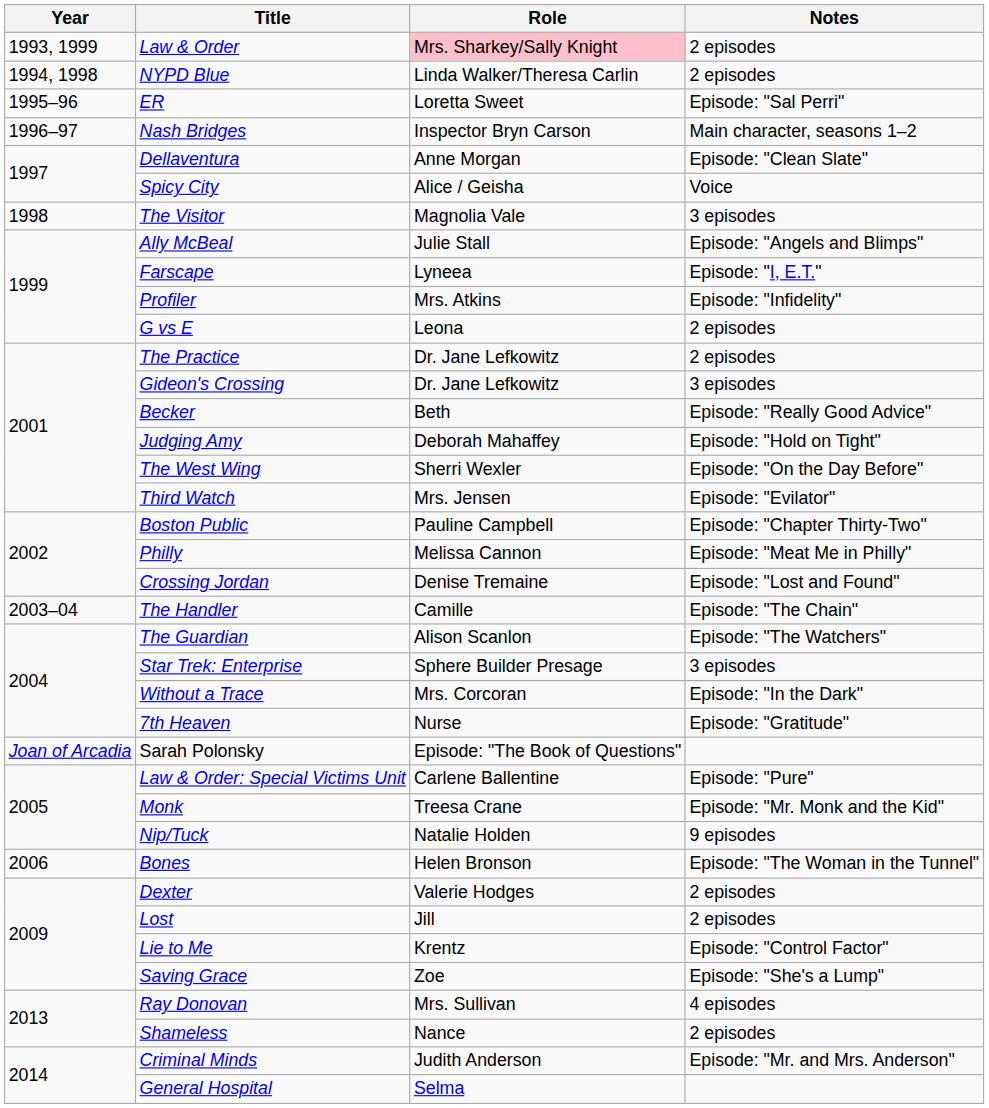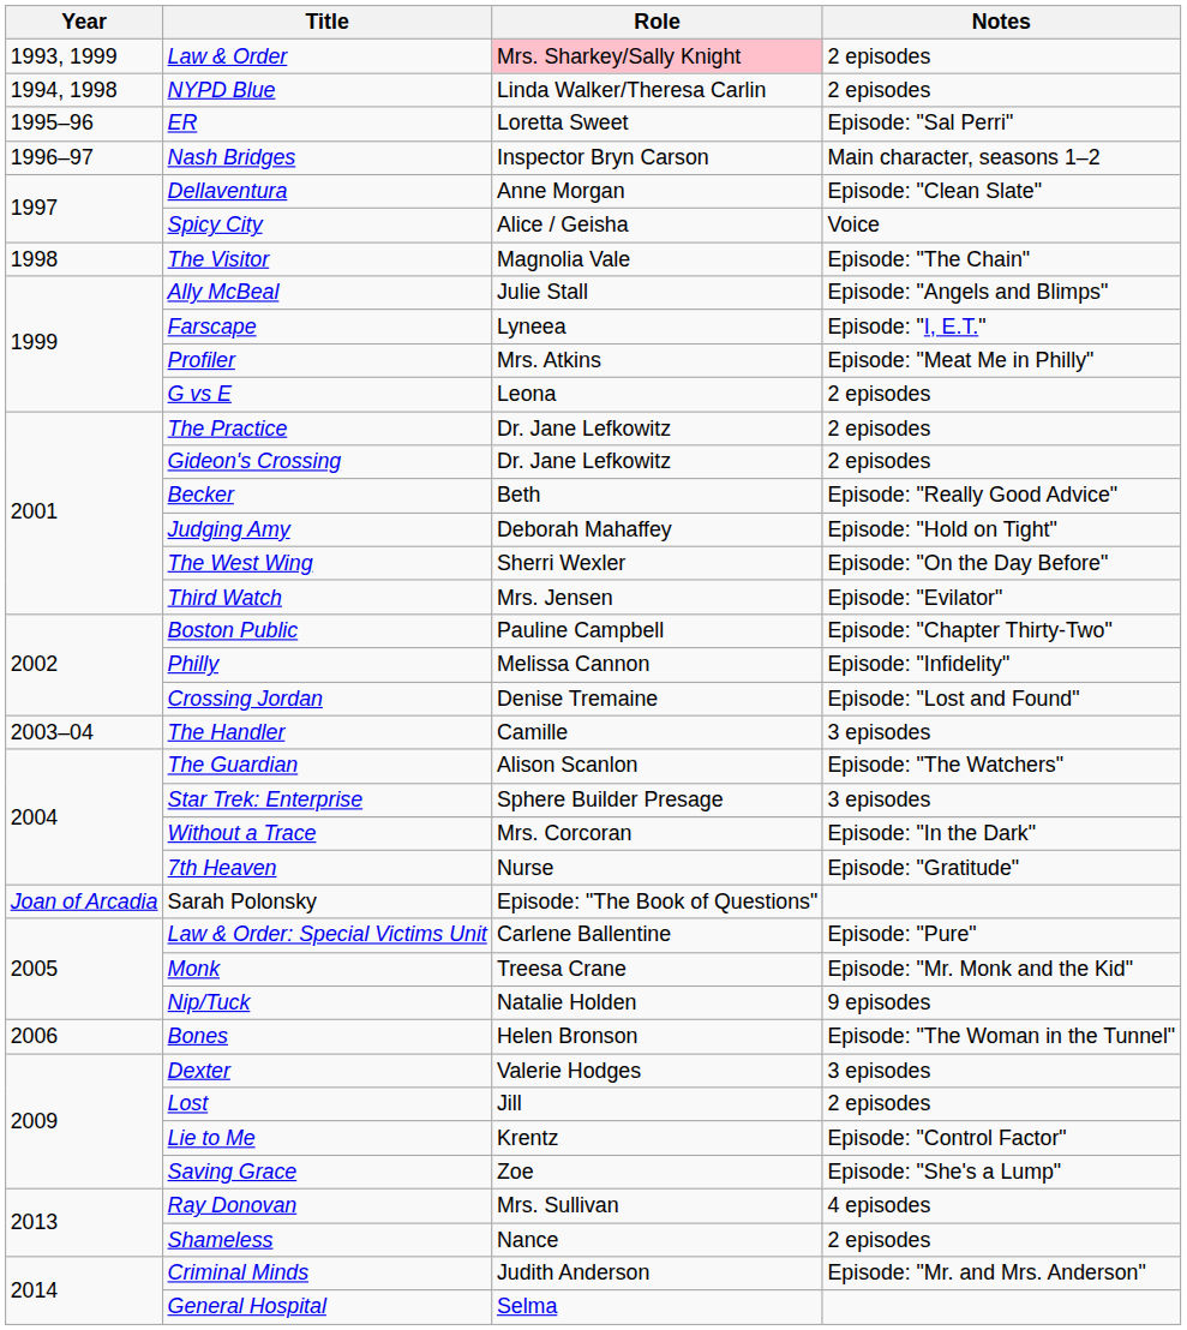The Visitor | Notes: 3 episodes -> Episode: "The Chain"
Profiler | Notes: Episode: "Infidelity" -> Episode: "Meat Me in Philly"
Gideon's Crossing | Notes: 3 episodes -> 2 episodes
Philly | Notes: Episode: "Meat Me in Philly" -> Episode: "Infidelity"
The Handler | Notes: Episode: "The Chain" -> 3 episodes
Dexter | Notes: 2 episodes -> 3 episodes
